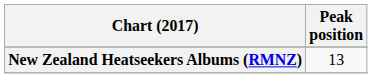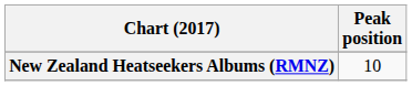New Zealand Heatseekers Albums (RMNZ) | Peak position: 13 -> 10
